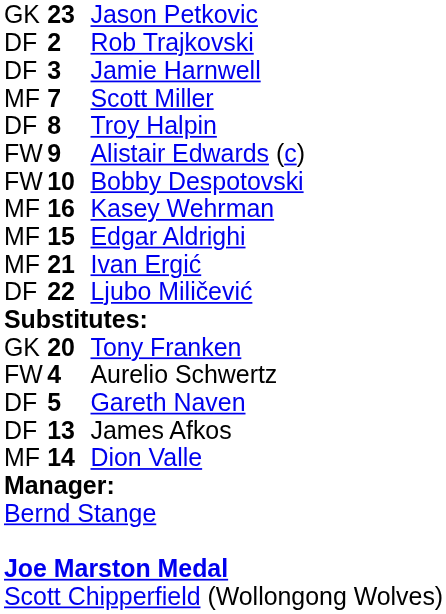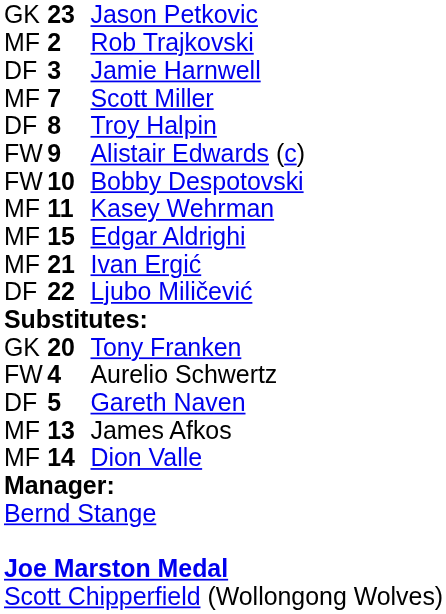Rob Trajkovski | column 1: DF -> MF
Kasey Wehrman | column 2: 16 -> 11
James Afkos | column 1: DF -> MF
